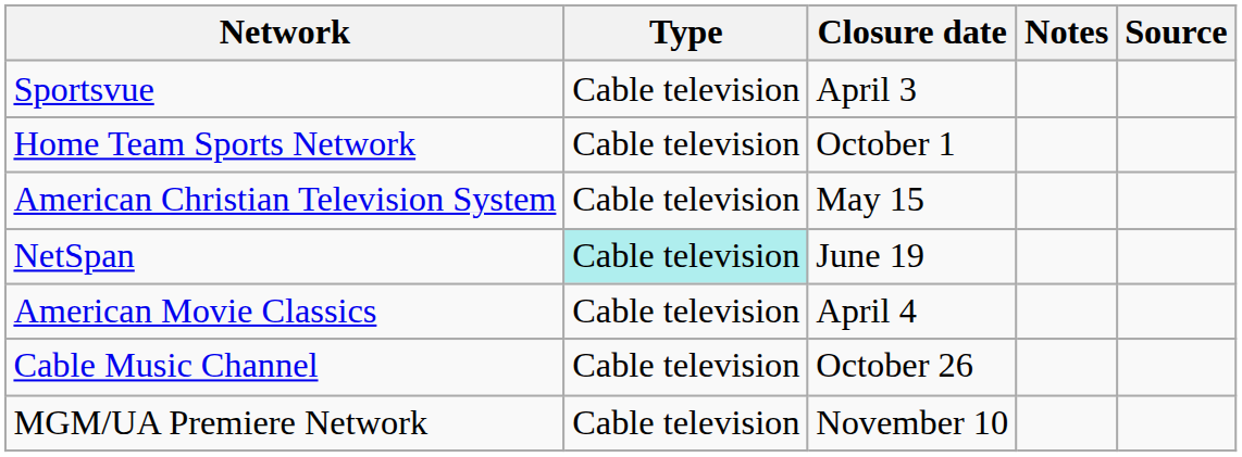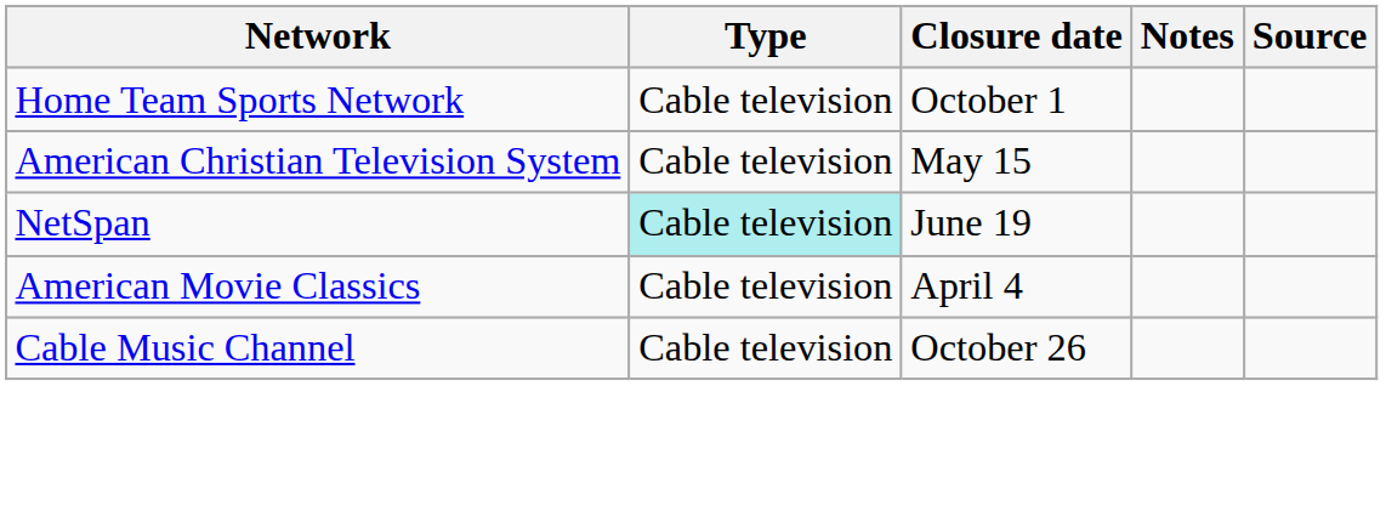- row: Sportsvue | Cable television | April 3
- row: MGM/UA Premiere Network | Cable television | November 10
